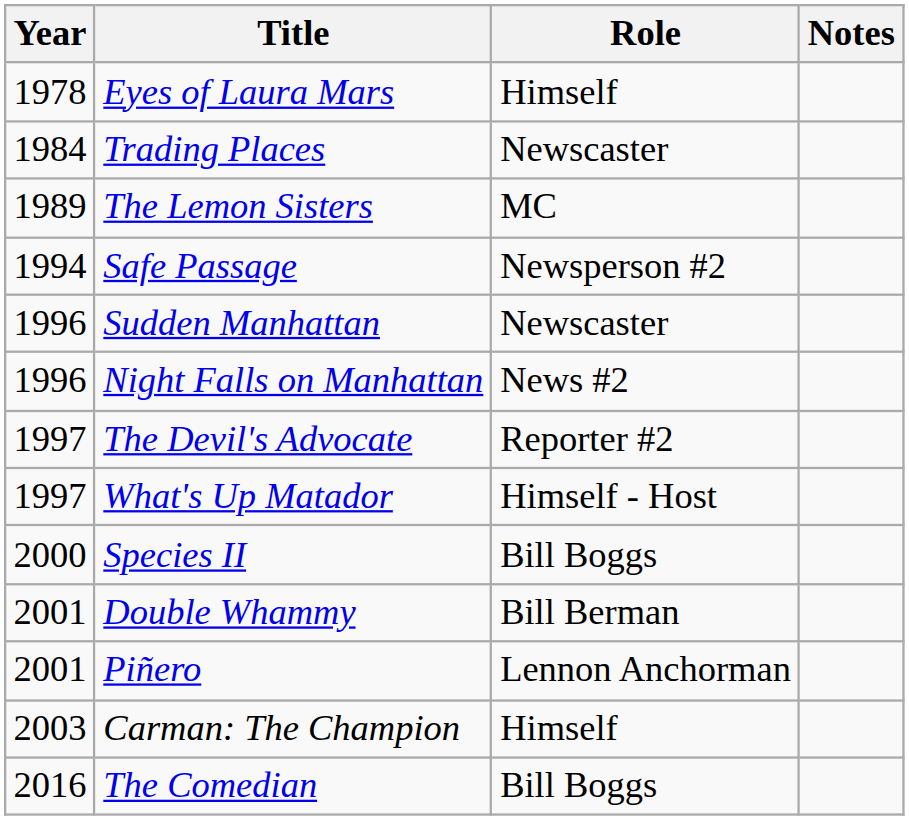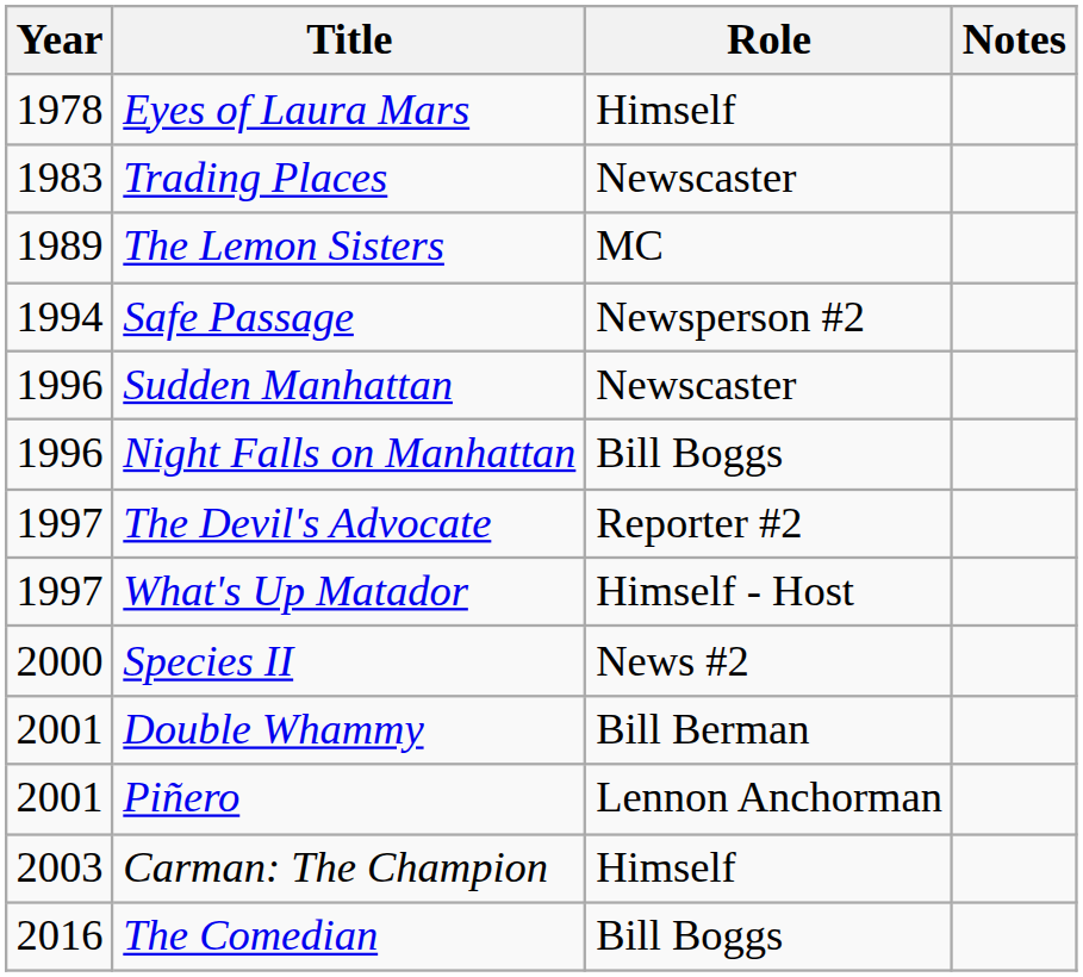Trading Places | Year: 1984 -> 1983
Night Falls on Manhattan | Role: News #2 -> Bill Boggs
Species II | Role: Bill Boggs -> News #2
